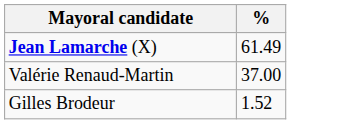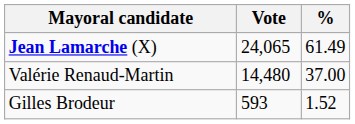+ column: Vote | 24,065 | 14,480 | 593
